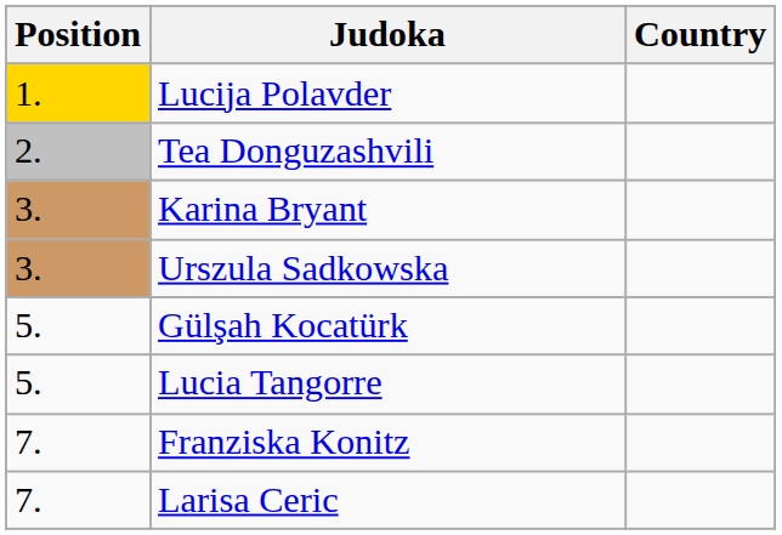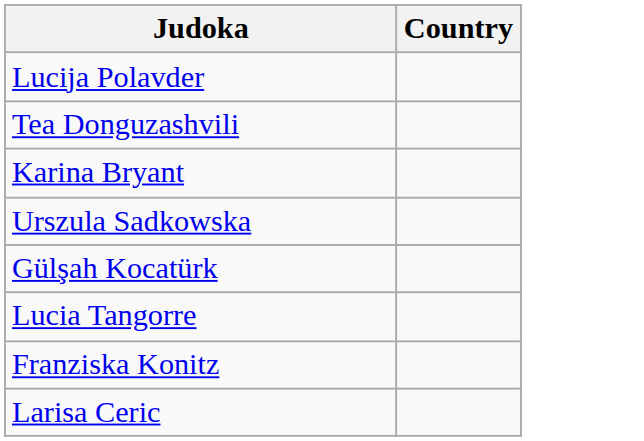- column: Position | 1. | 2. | 3. | 3. | 5. | 5. | 7. | 7.
